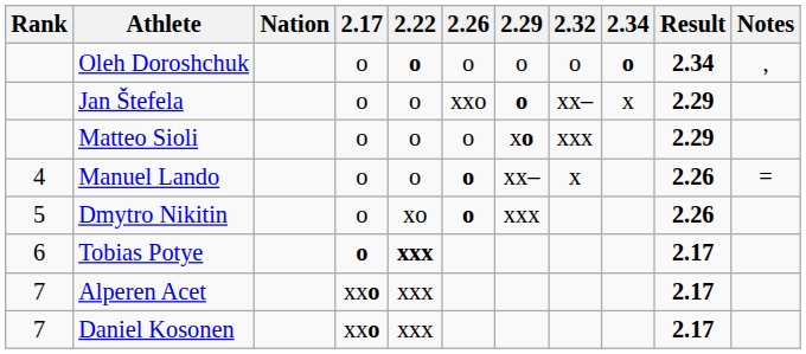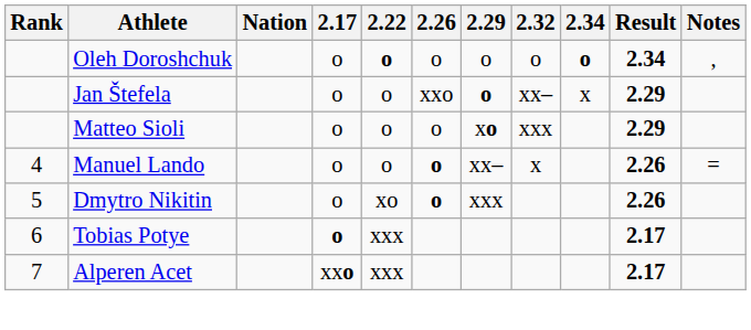Tobias Potye | 2.22: bold -> normal
- row: 7 | Daniel Kosonen | xxo | xxx | 2.17
